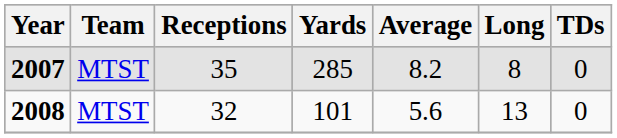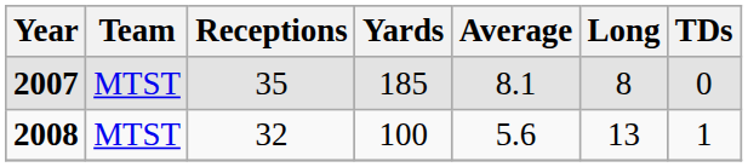2007 | Yards: 285 -> 185
2007 | Average: 8.2 -> 8.1
2008 | Yards: 101 -> 100
2008 | TDs: 0 -> 1
